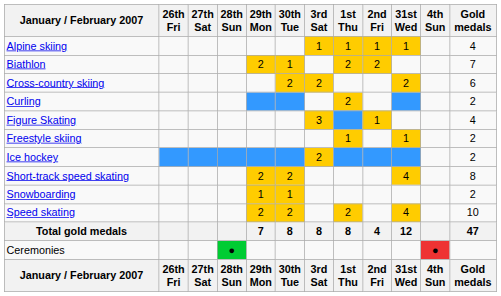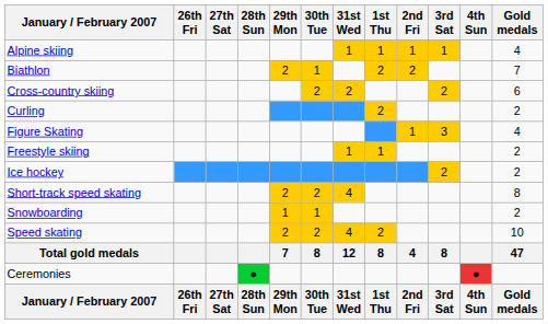columns swapped: 31st Wed <-> 3rd Sat
